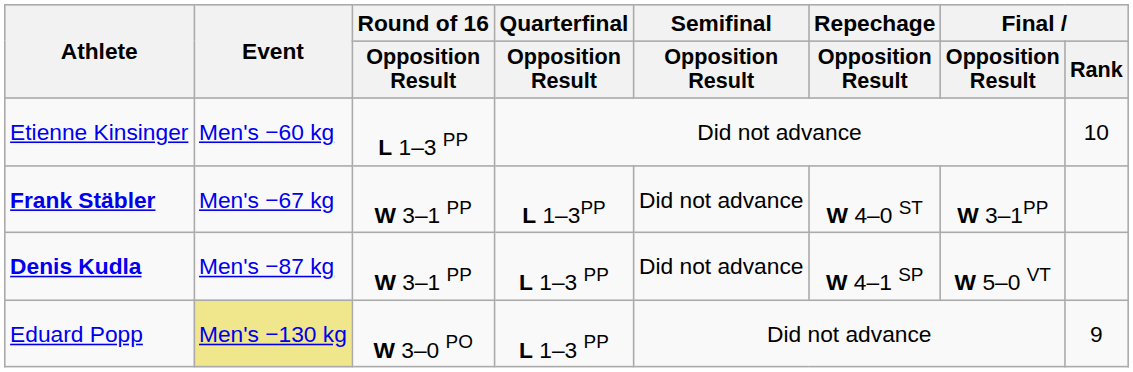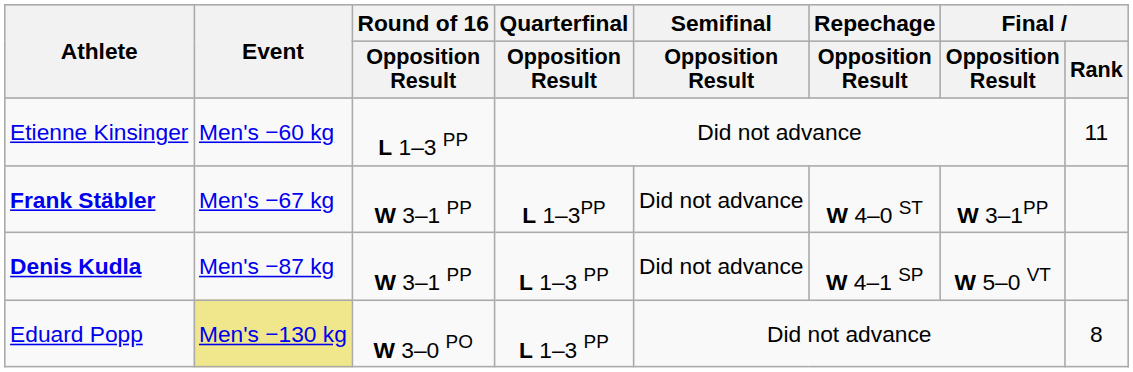Etienne Kinsinger | Final / Rank: 10 -> 11
Eduard Popp | Final / Rank: 9 -> 8
